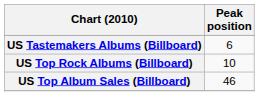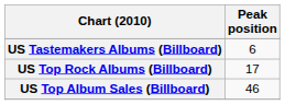US Top Rock Albums (Billboard) | Peak position: 10 -> 17
